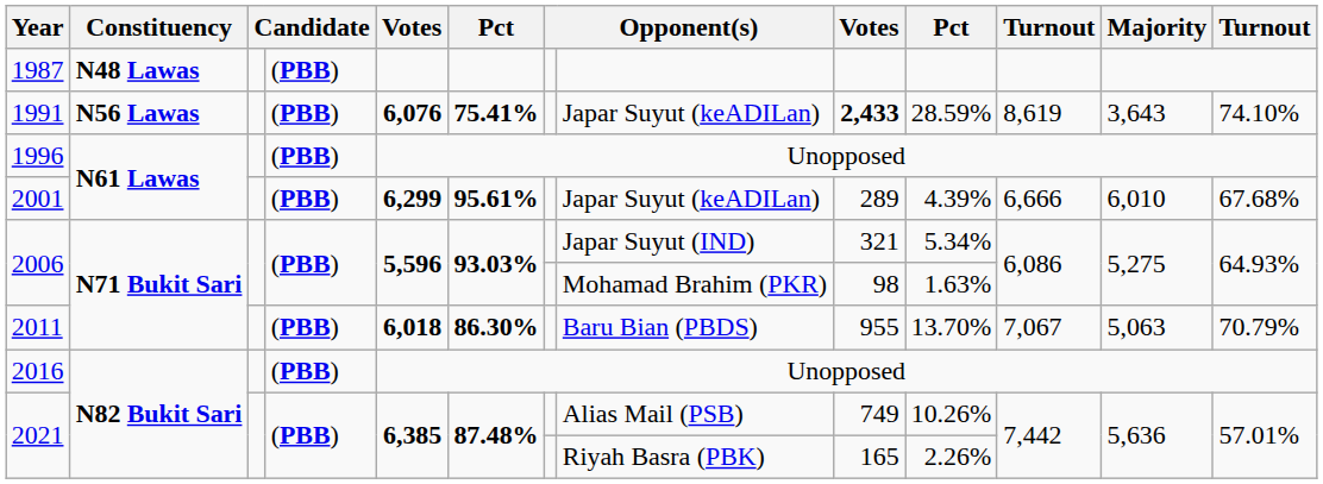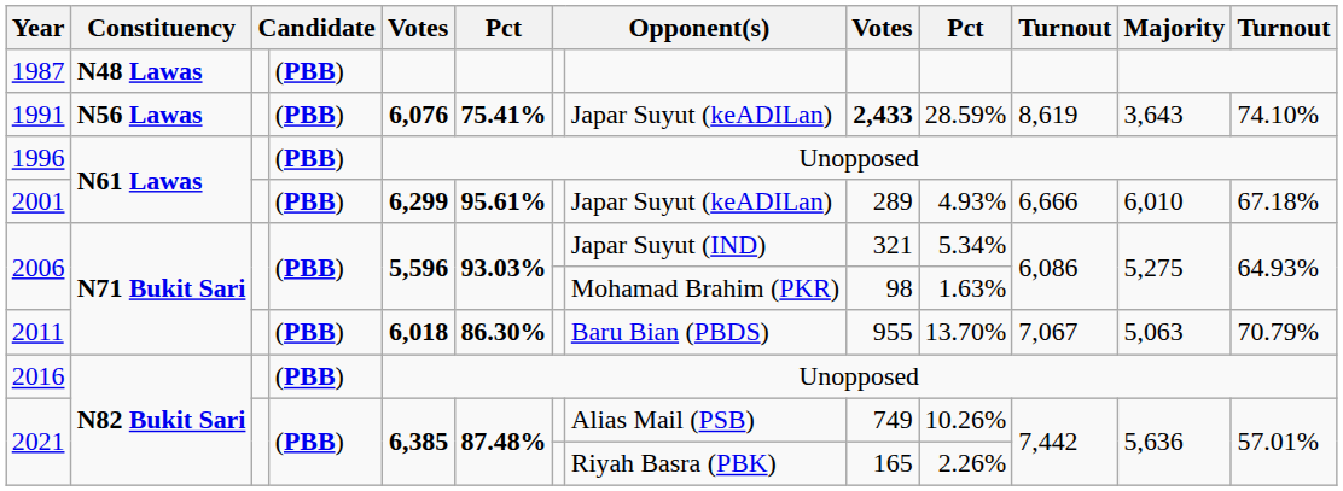2001 | column 10: 4.39% -> 4.93%
2001 | column 13: 67.68% -> 67.18%
